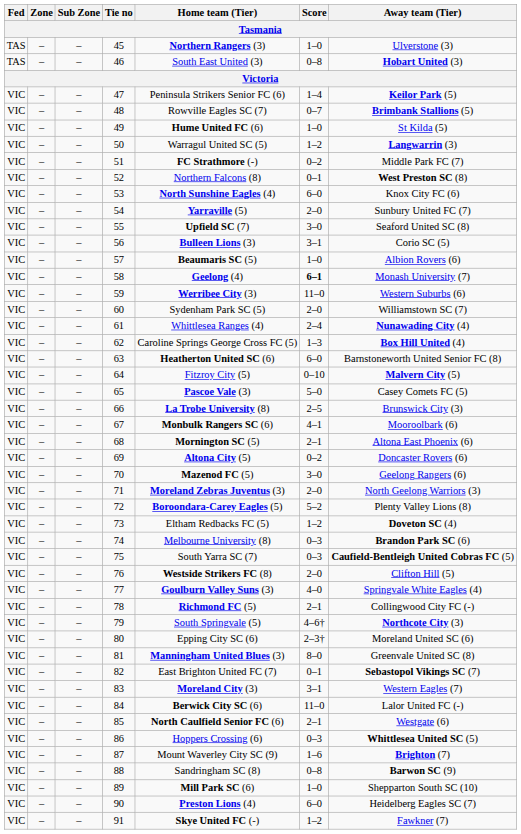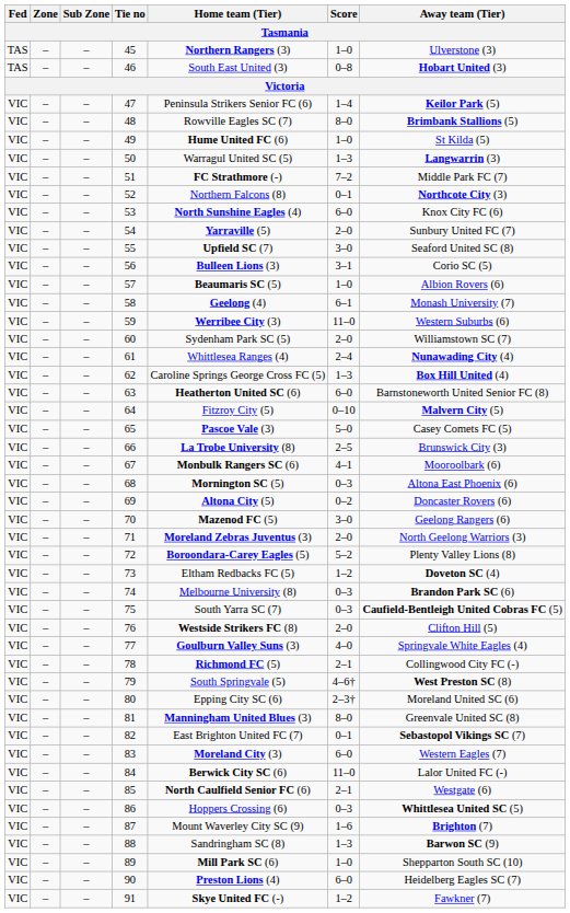48 | Score: 0–7 -> 8–0
50 | Score: 1–2 -> 1–3
51 | Score: 0–2 -> 7–2
52 | Away team (Tier): West Preston SC (8) -> Northcote City (3)
58 | Score: bold -> normal
68 | Score: 2–1 -> 0–3
79 | Away team (Tier): Northcote City (3) -> West Preston SC (8)
83 | Score: 3–1 -> 6–0
88 | Score: 0–8 -> 1–3
